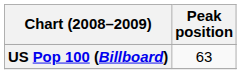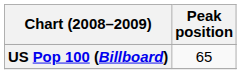US Pop 100 (Billboard) | Peak position: 63 -> 65
